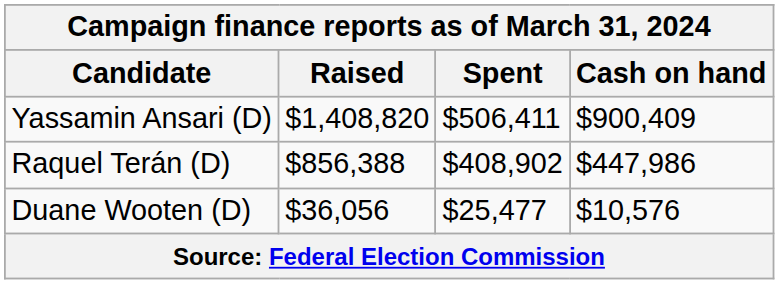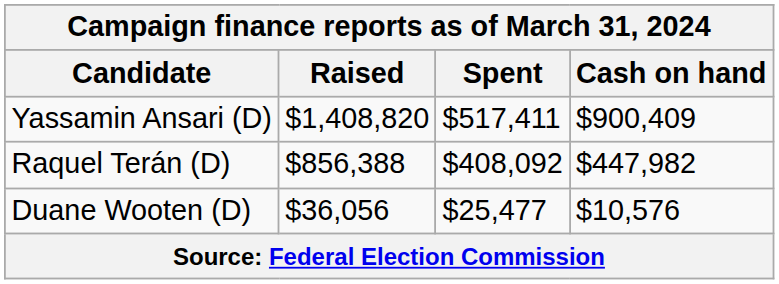Yassamin Ansari (D) | Spent: $506,411 -> $517,411
Raquel Terán (D) | Spent: $408,902 -> $408,092
Raquel Terán (D) | Cash on hand: $447,986 -> $447,982
